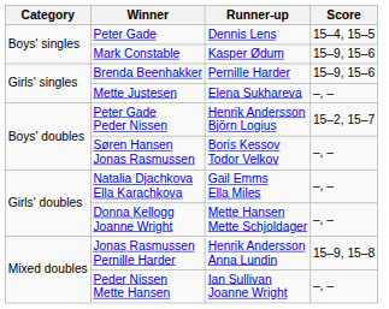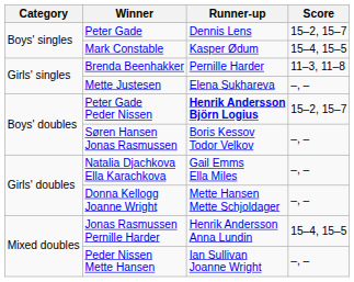Peter Gade | Score: 15–4, 15–5 -> 15–2, 15–7
Mark Constable | Score: 15–9, 15–6 -> 15–4, 15–5
Brenda Beenhakker | Score: 15–9, 15–6 -> 11–3, 11–8
Peter Gade Peder Nissen | Runner-up: normal -> bold
Jonas Rasmussen Pernille Harder | Score: 15–9, 15–8 -> 15–4, 15–5
